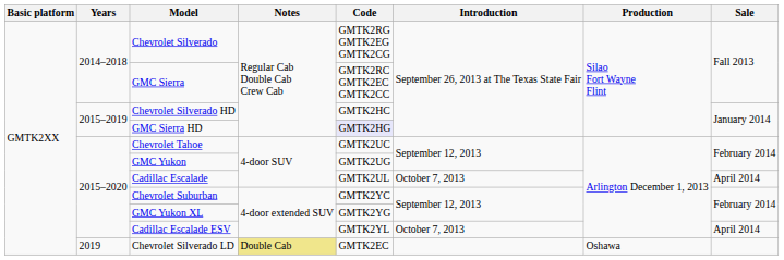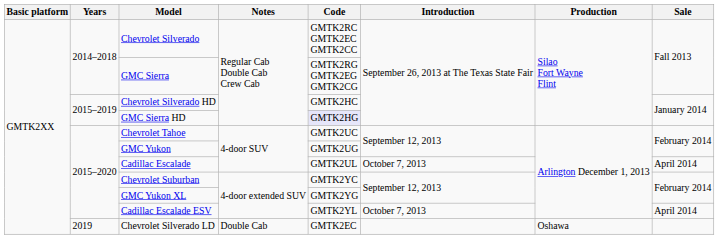Chevrolet Silverado | Code: GMTK2RG GMTK2EG GMTK2CG -> GMTK2RC GMTK2EC GMTK2CC
GMC Sierra | Code: GMTK2RC GMTK2EC GMTK2CC -> GMTK2RG GMTK2EG GMTK2CG
Chevrolet Silverado LD | Notes: khaki background -> no background
